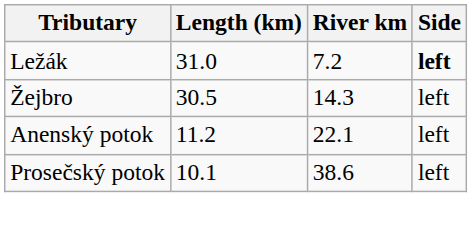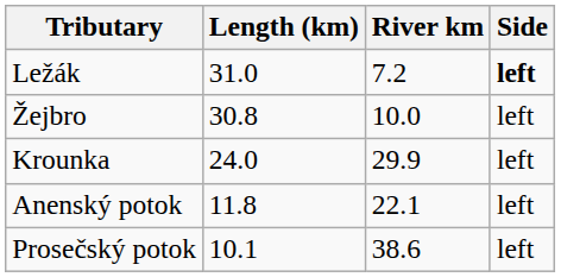Žejbro | Length (km): 30.5 -> 30.8
Žejbro | River km: 14.3 -> 10.0
+ row: Krounka | 24.0 | 29.9 | left
Anenský potok | Length (km): 11.2 -> 11.8
